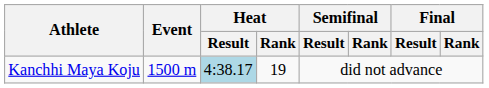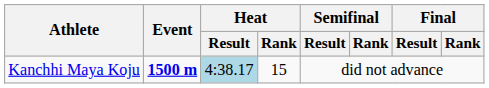Kanchhi Maya Koju | Event: normal -> bold
Kanchhi Maya Koju | Heat / Rank: 19 -> 15
